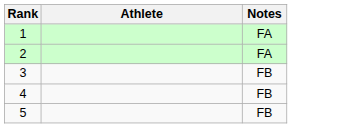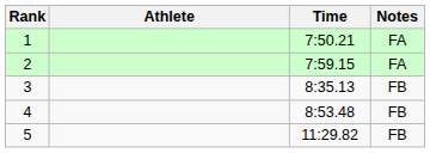+ column: Time | 7:50.21 | 7:59.15 | 8:35.13 | 8:53.48 | 11:29.82
